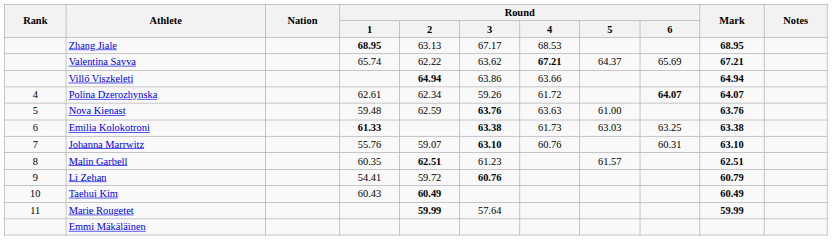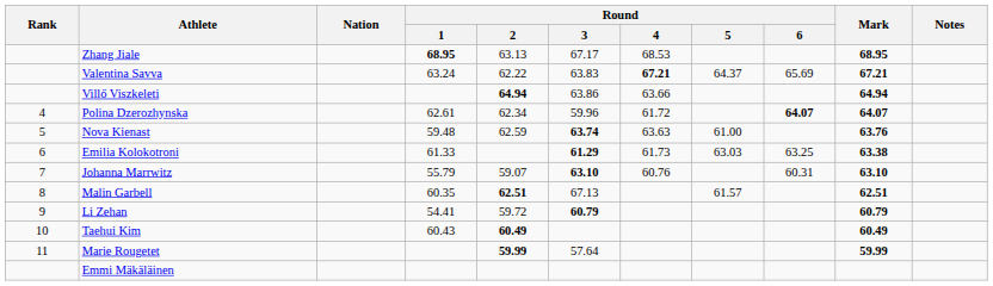Valentina Savva | Round / 1: 65.74 -> 63.24
Valentina Savva | Round / 3: 63.62 -> 63.83
Polina Dzerozhynska | Round / 3: 59.26 -> 59.96
Nova Kienast | Round / 3: 63.76 -> 63.74
Emilia Kolokotroni | Round / 1: bold -> normal
Emilia Kolokotroni | Round / 3: 63.38 -> 61.29
Johanna Marrwitz | Round / 1: 55.76 -> 55.79
Malin Garbell | Round / 3: 61.23 -> 67.13
Li Zehan | Round / 3: 60.76 -> 60.79
